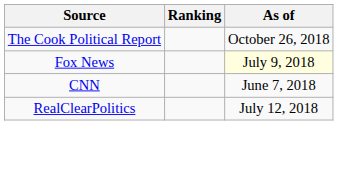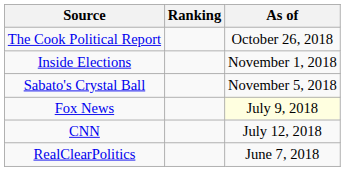+ row: Inside Elections | November 1, 2018
+ row: Sabato's Crystal Ball | November 5, 2018
CNN | As of: June 7, 2018 -> July 12, 2018
RealClearPolitics | As of: July 12, 2018 -> June 7, 2018
